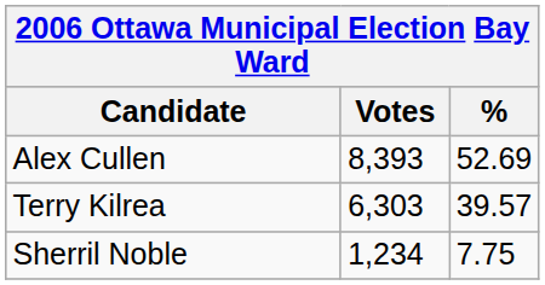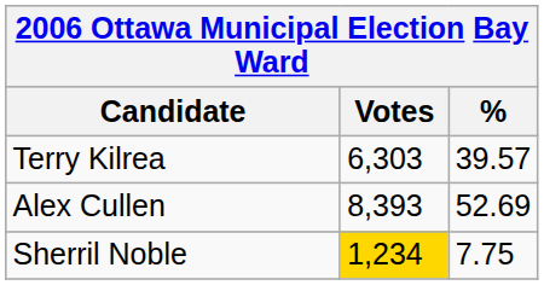rows swapped: Alex Cullen <-> Terry Kilrea
Sherril Noble | Votes: no background -> gold background
